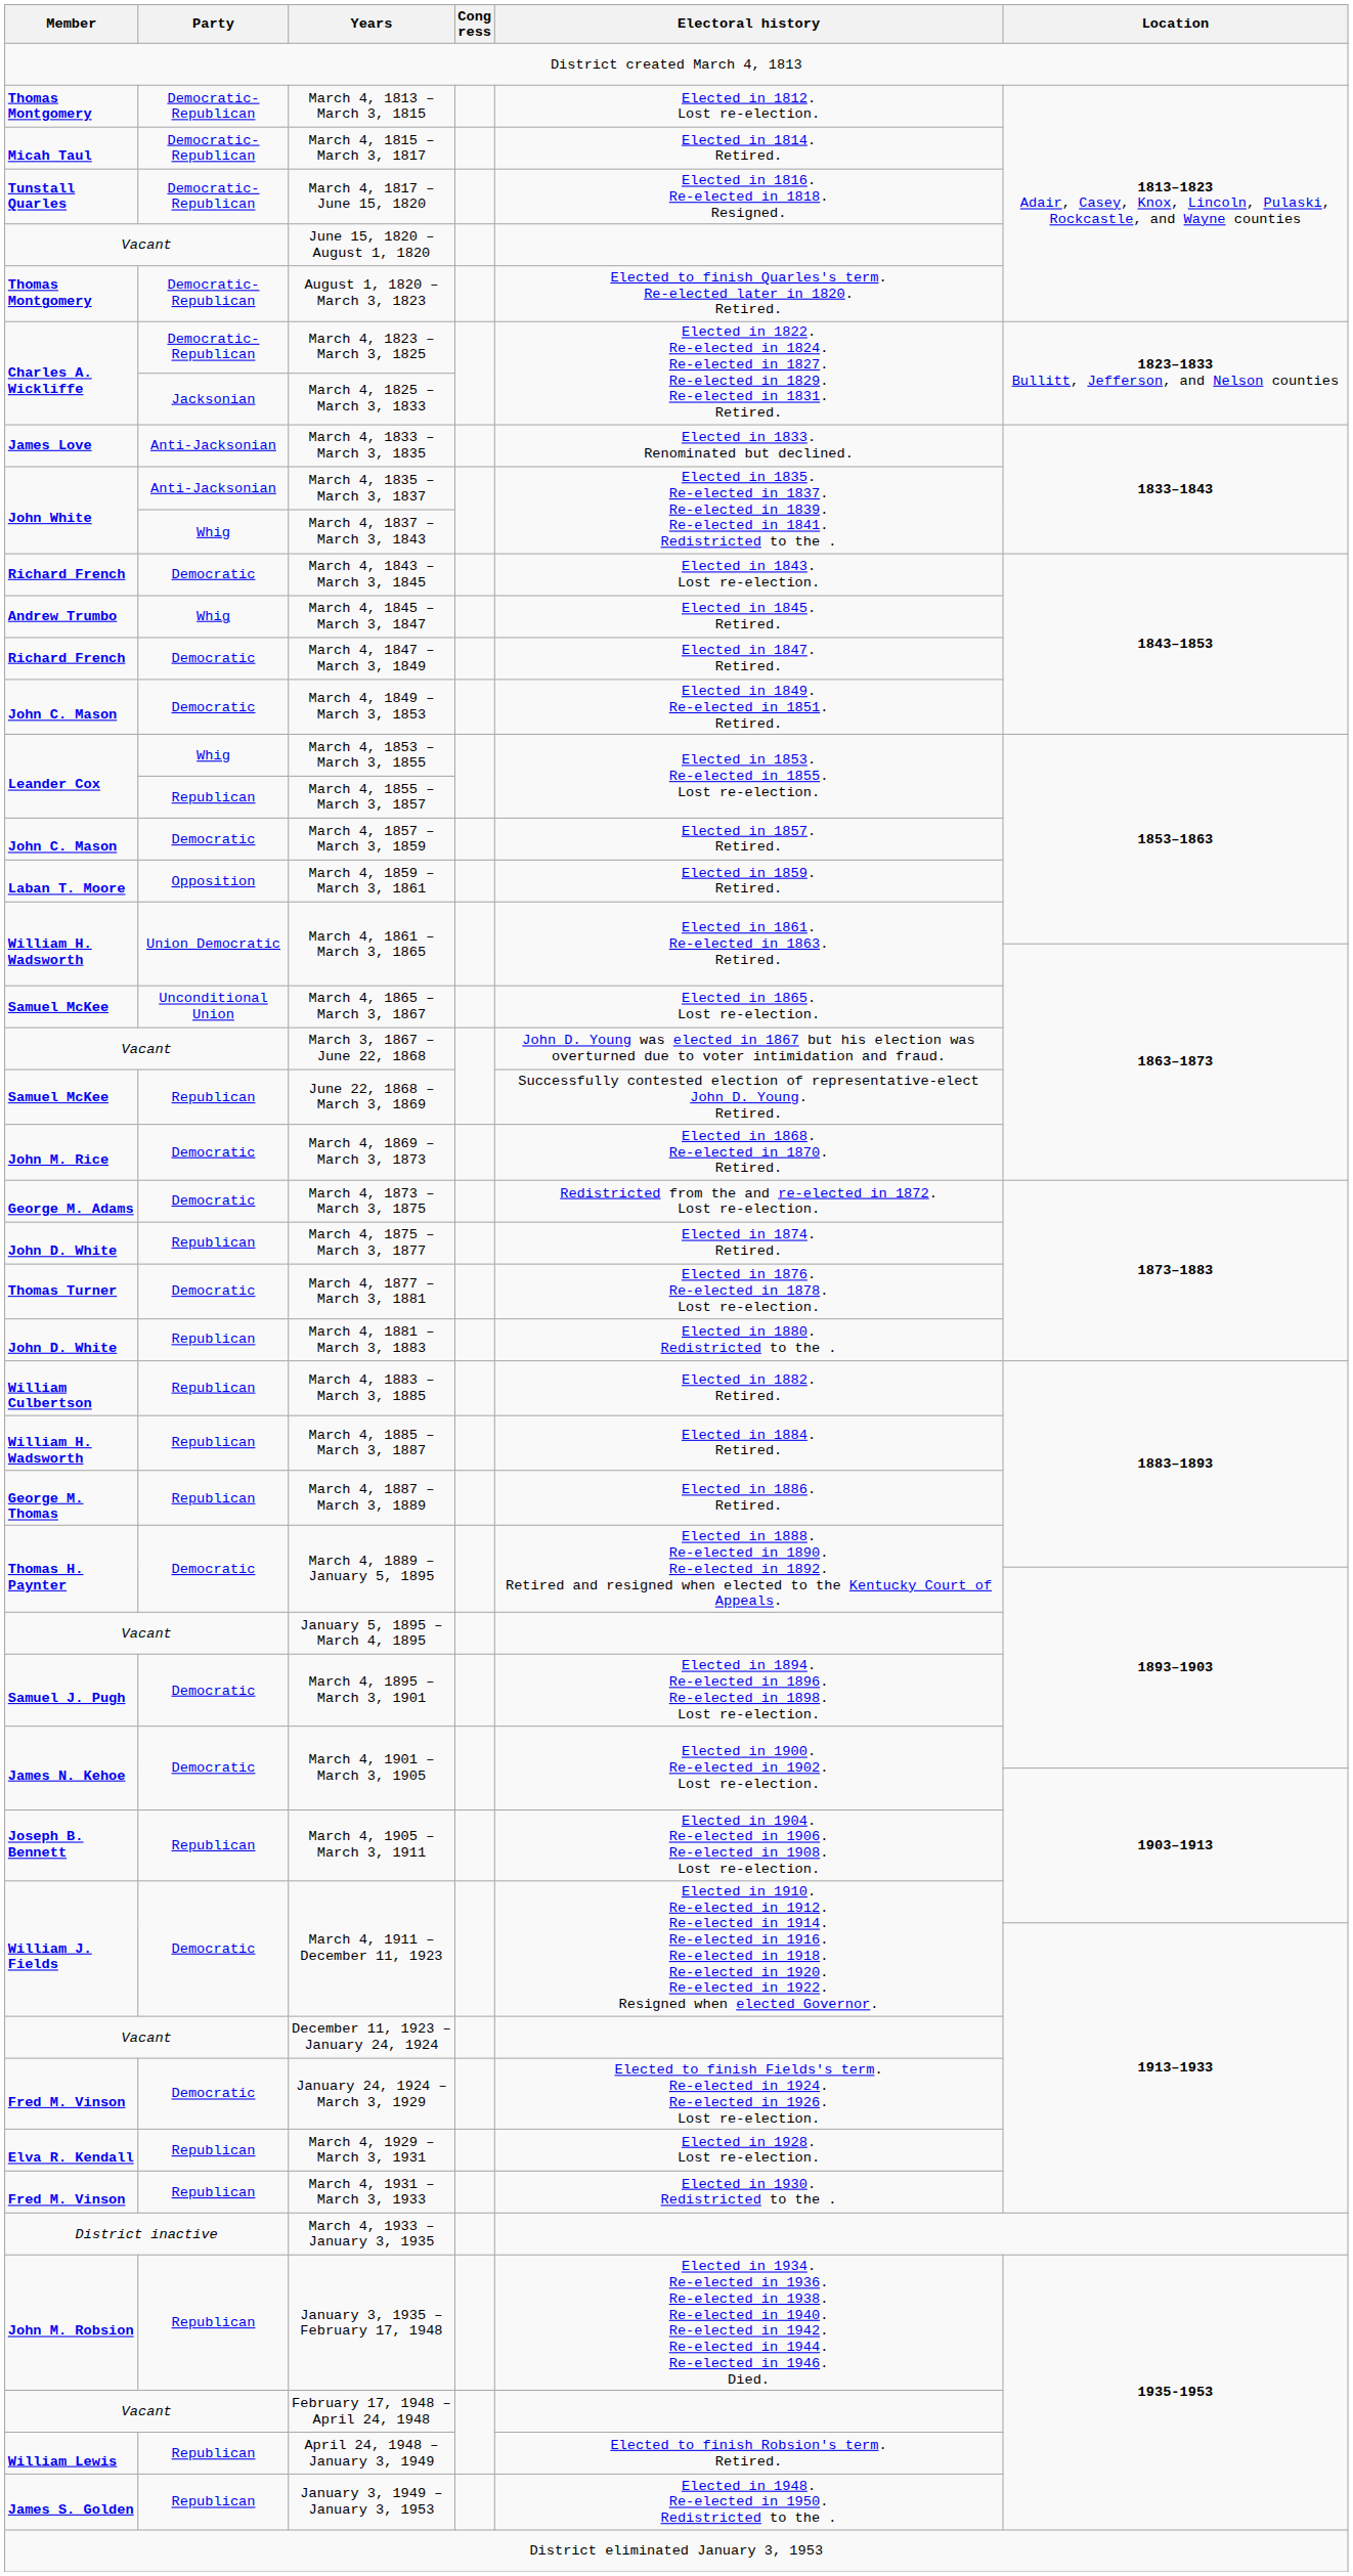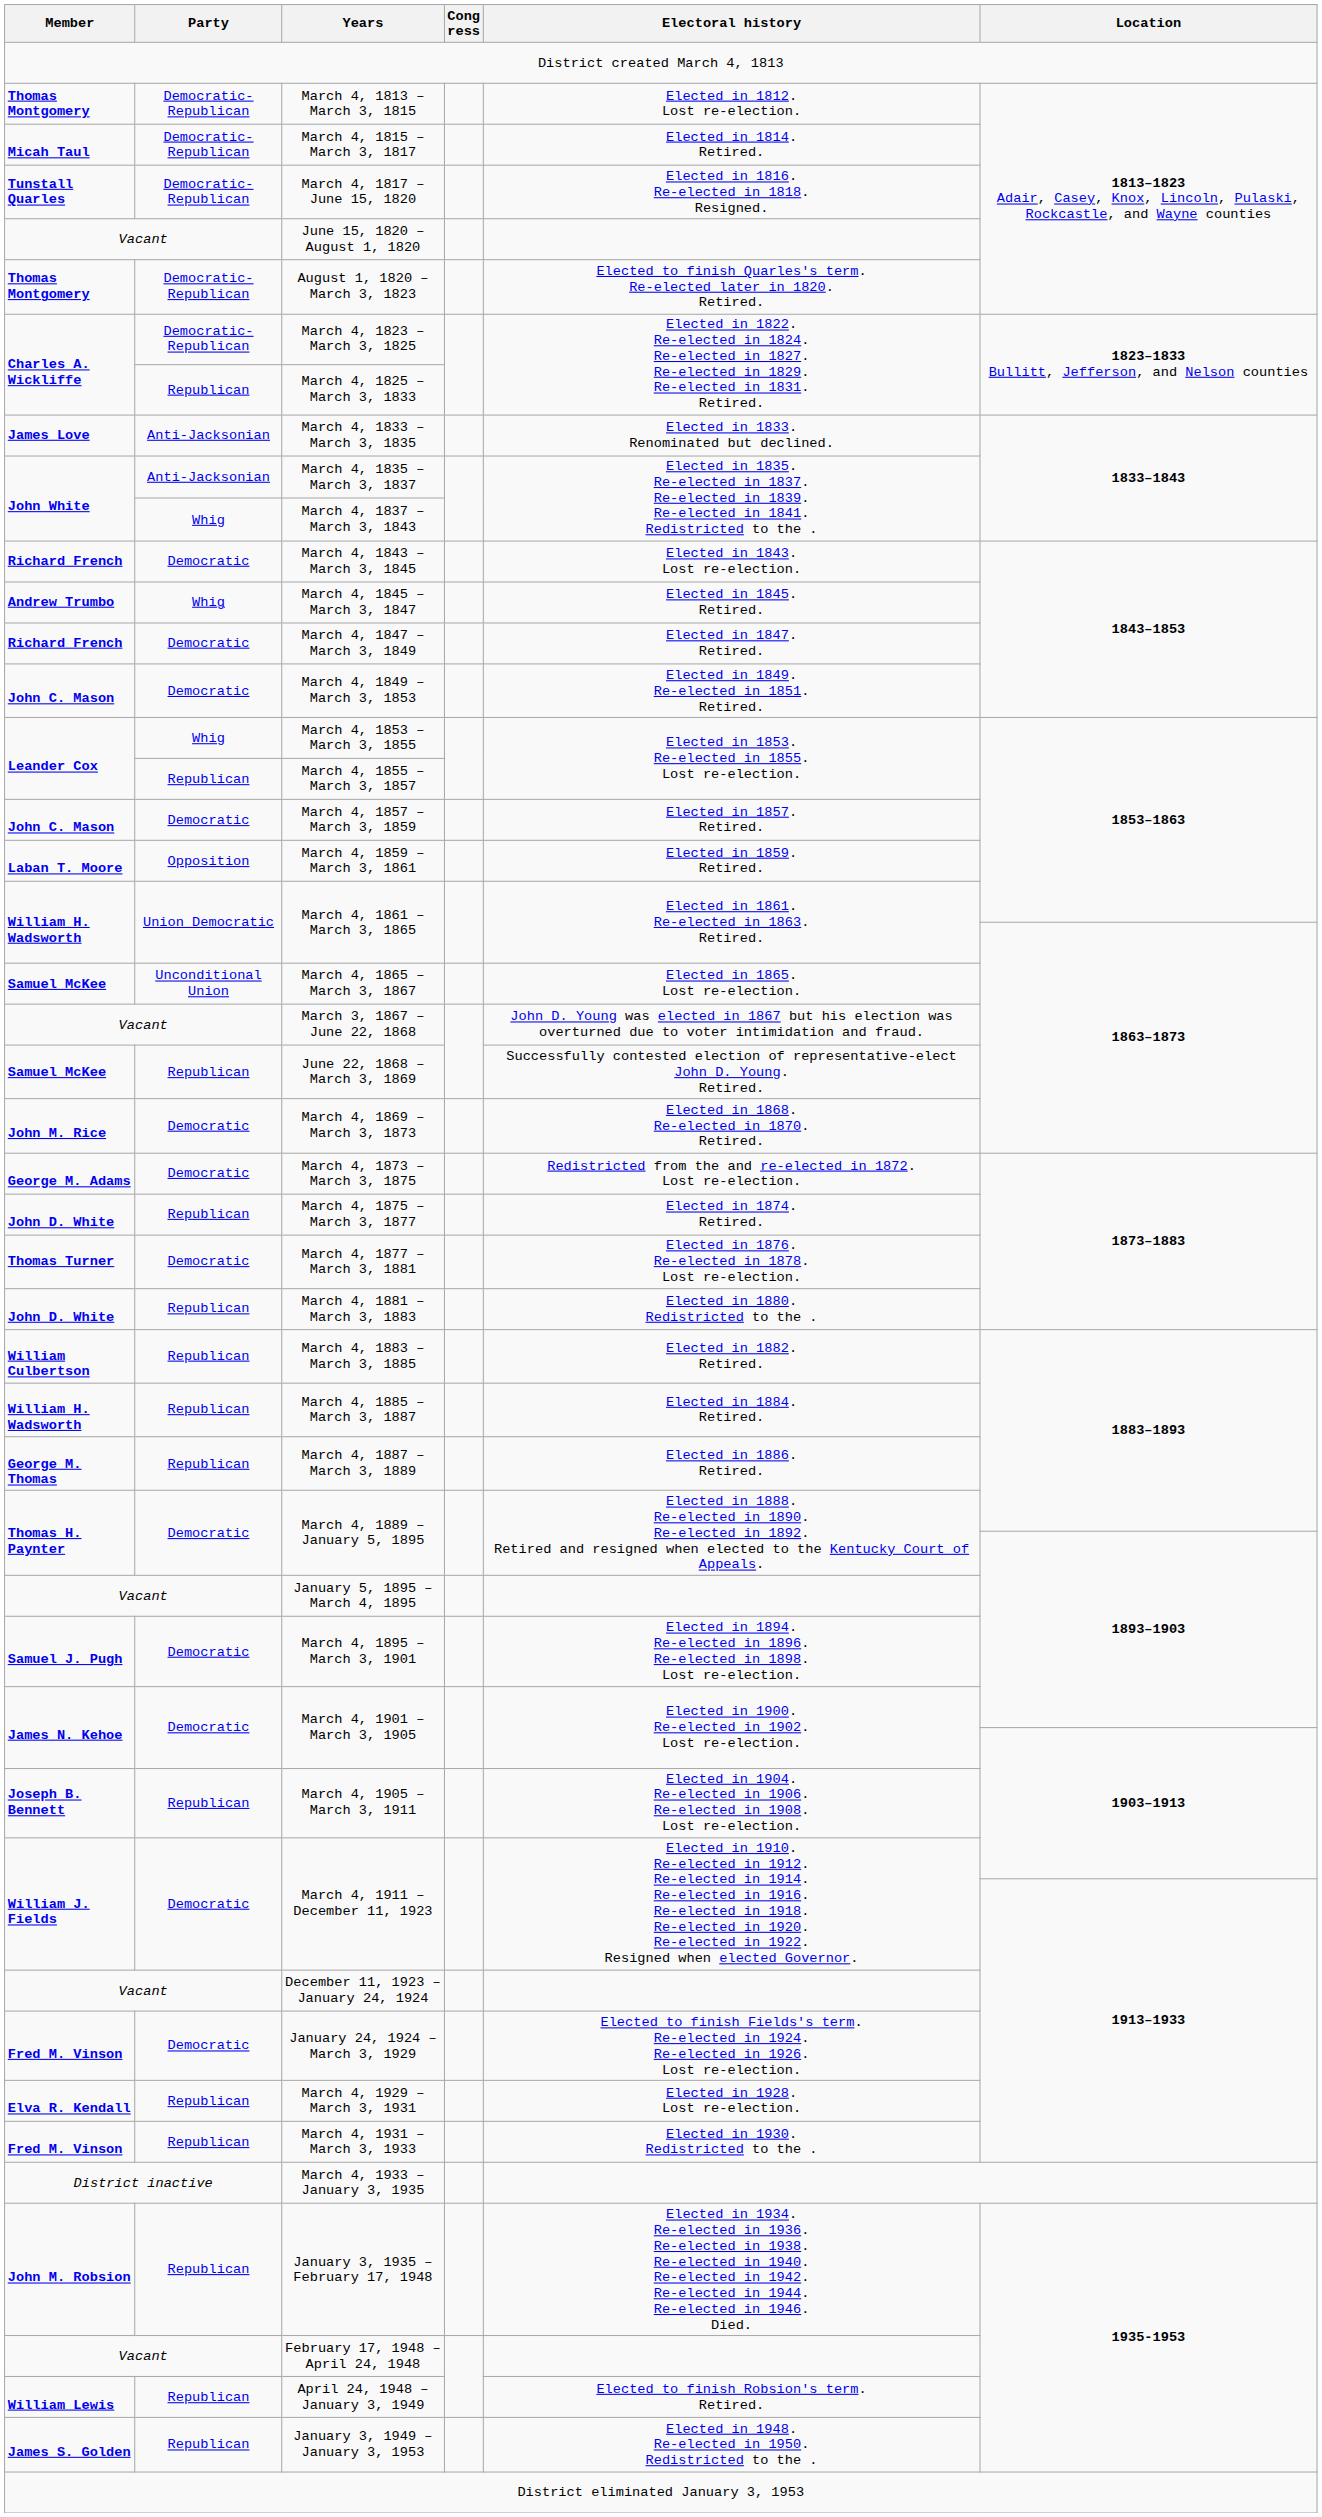March 4, 1825 – March 3, 1833 | Party: Jacksonian -> Republican
